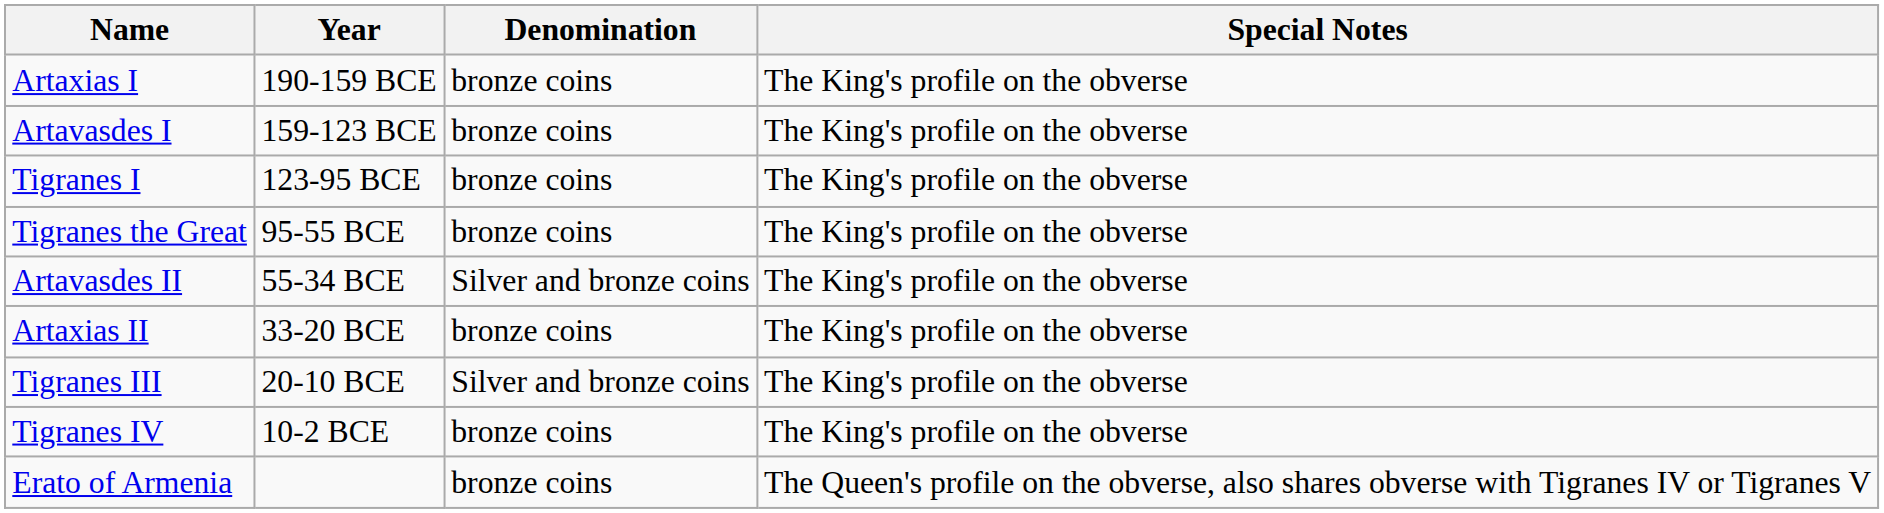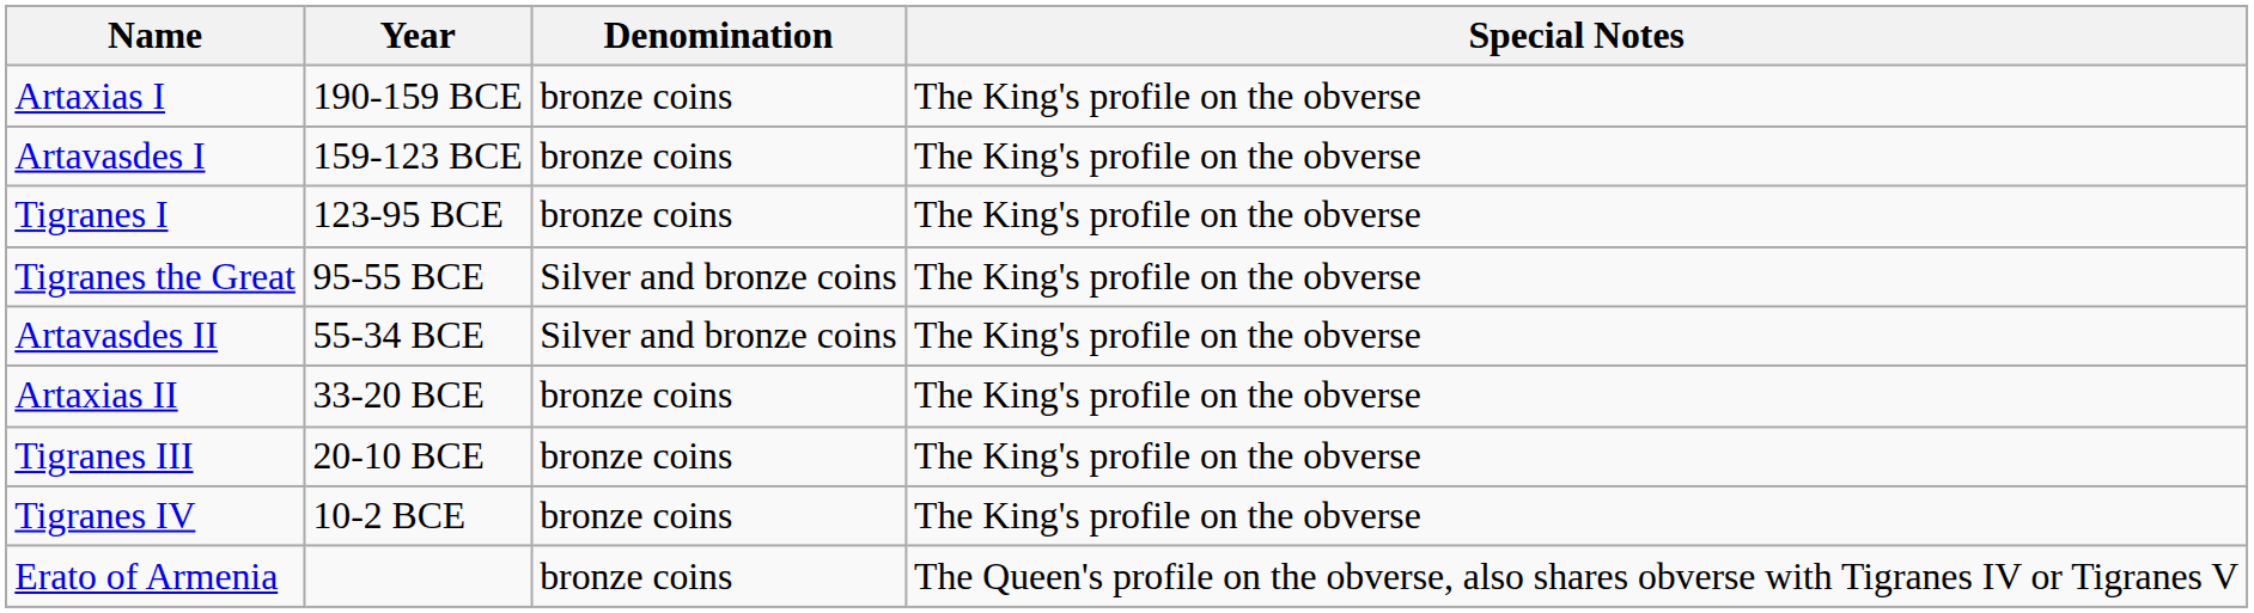Tigranes the Great | Denomination: bronze coins -> Silver and bronze coins
Tigranes III | Denomination: Silver and bronze coins -> bronze coins
